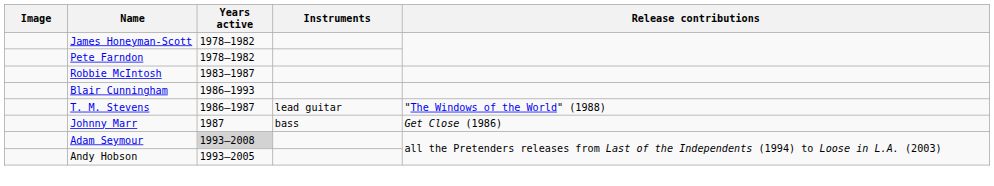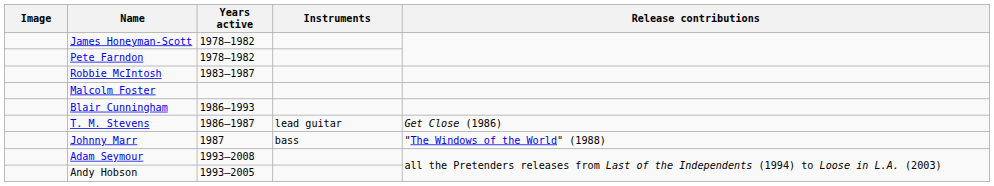+ row: Malcolm Foster
T. M. Stevens | Release contributions: "The Windows of the World" (1988) -> Get Close (1986)
Johnny Marr | Release contributions: Get Close (1986) -> "The Windows of the World" (1988)
Adam Seymour | Years active: lightgrey background -> no background
